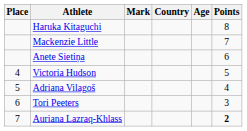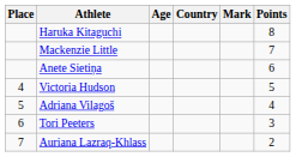columns swapped: Age <-> Mark
Auriana Lazraq-Khlass | Points: bold -> normal
